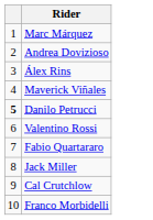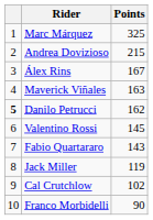+ column: Points | 325 | 215 | 167 | 163 | 162 | 145 | 143 | 119 | 102 | 90
